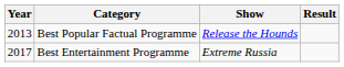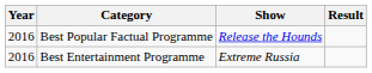Best Popular Factual Programme | Year: 2013 -> 2016
Best Entertainment Programme | Year: 2017 -> 2016
